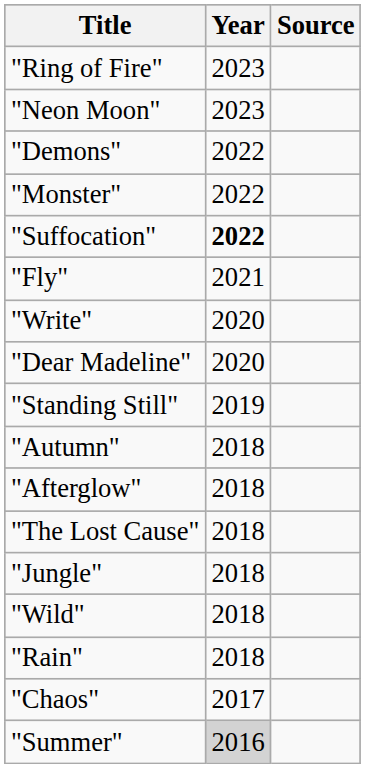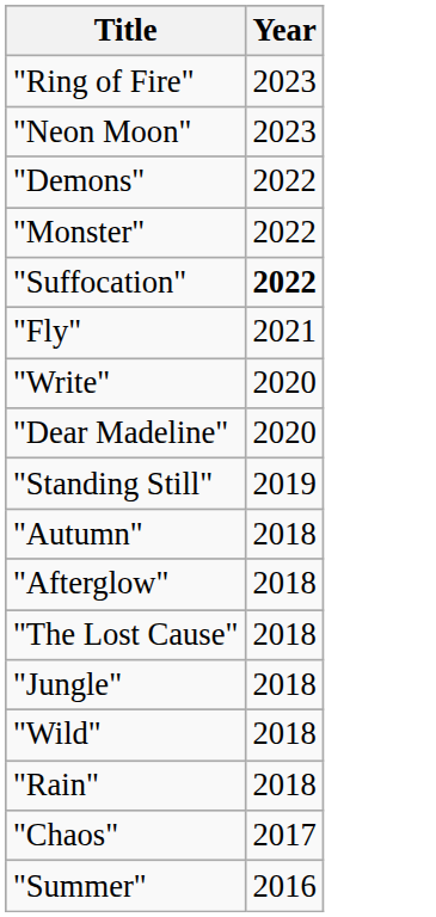- column: Source
"Summer" | Year: lightgrey background -> no background
